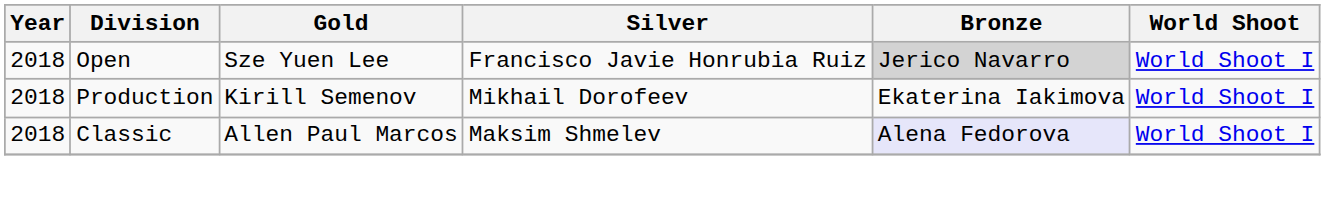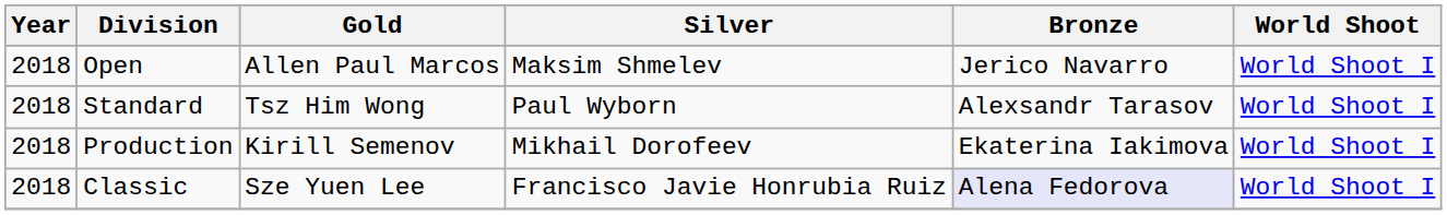Open | Gold: Sze Yuen Lee -> Allen Paul Marcos
Open | Silver: Francisco Javie Honrubia Ruiz -> Maksim Shmelev
Open | Bronze: lightgrey background -> no background
+ row: 2018 | Standard | Tsz Him Wong | Paul Wyborn | Alexsandr Tarasov | World Shoot I
Classic | Gold: Allen Paul Marcos -> Sze Yuen Lee
Classic | Silver: Maksim Shmelev -> Francisco Javie Honrubia Ruiz
